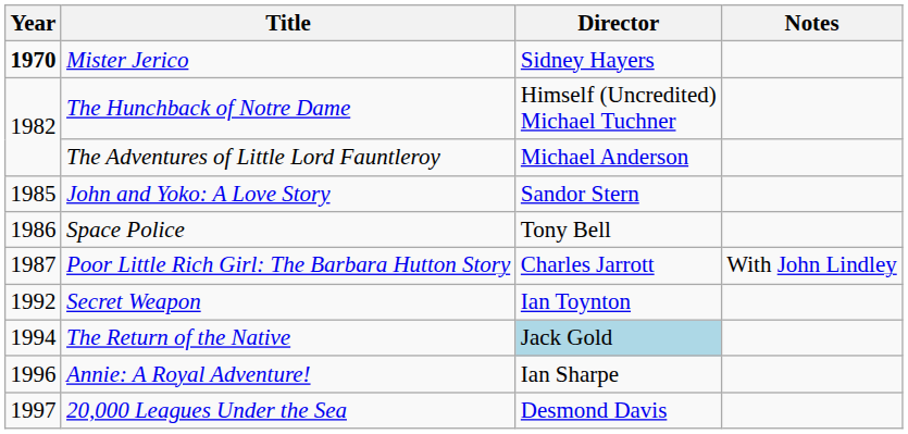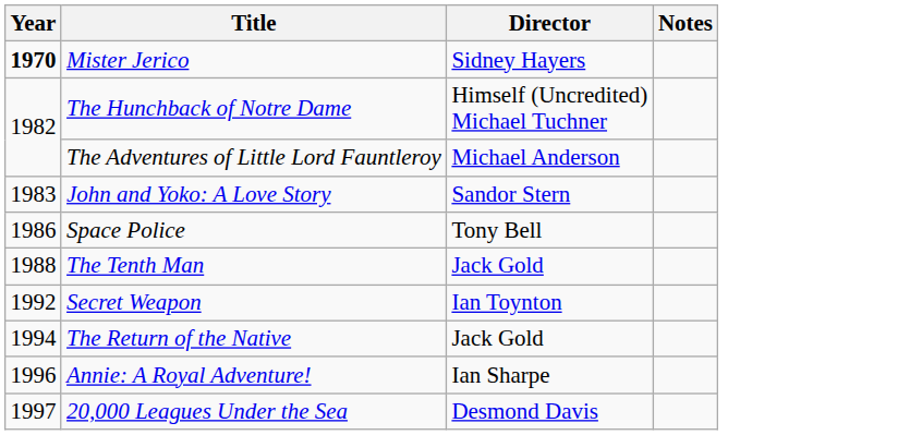John and Yoko: A Love Story | Year: 1985 -> 1983
- row: 1987 | Poor Little Rich Girl: The Barbara Hutton Story | Charles Jarrott | With John Lindley
+ row: 1988 | The Tenth Man | Jack Gold
The Return of the Native | Director: lightblue background -> no background
